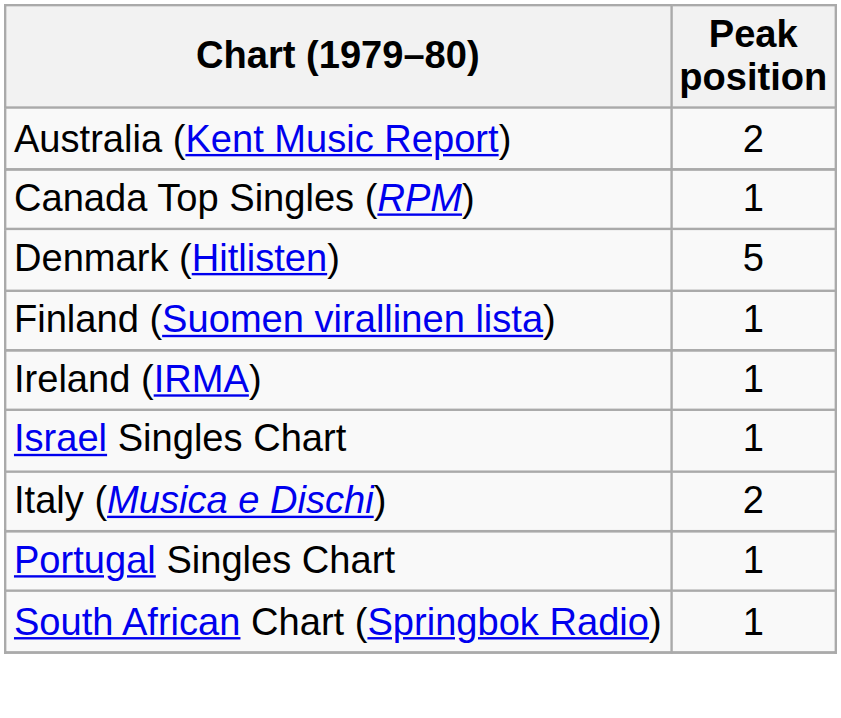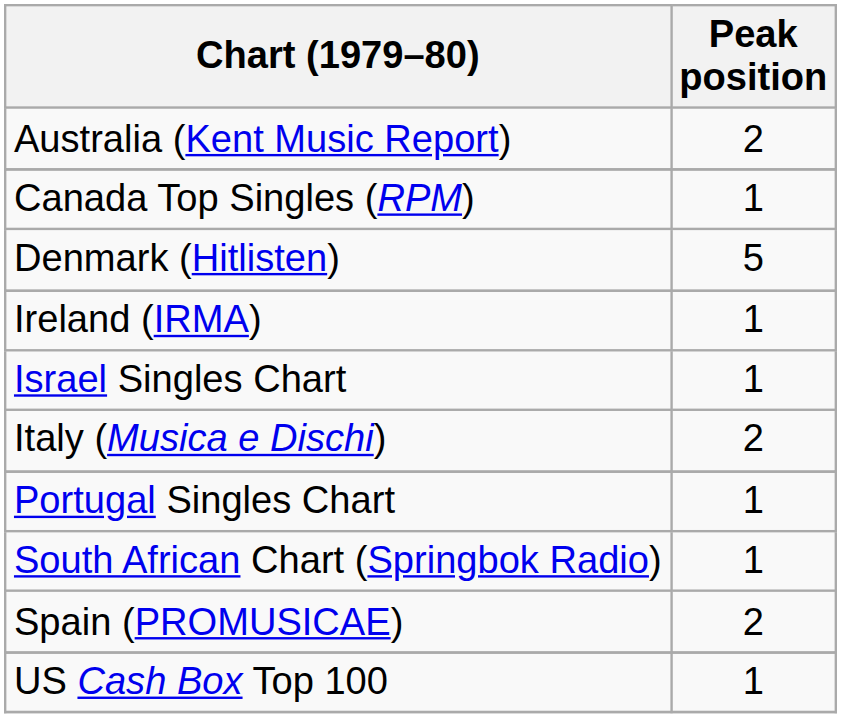- row: Finland (Suomen virallinen lista) | 1
+ row: Spain (PROMUSICAE) | 2
+ row: US Cash Box Top 100 | 1
